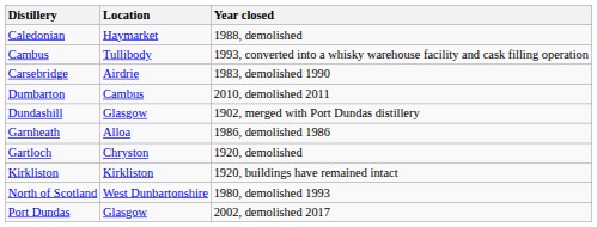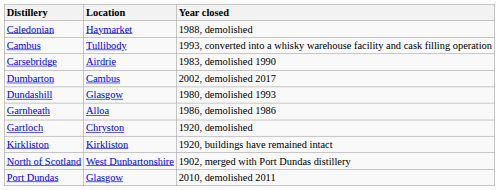Dumbarton | Year closed: 2010, demolished 2011 -> 2002, demolished 2017
Dundashill | Year closed: 1902, merged with Port Dundas distillery -> 1980, demolished 1993
North of Scotland | Year closed: 1980, demolished 1993 -> 1902, merged with Port Dundas distillery
Port Dundas | Year closed: 2002, demolished 2017 -> 2010, demolished 2011
